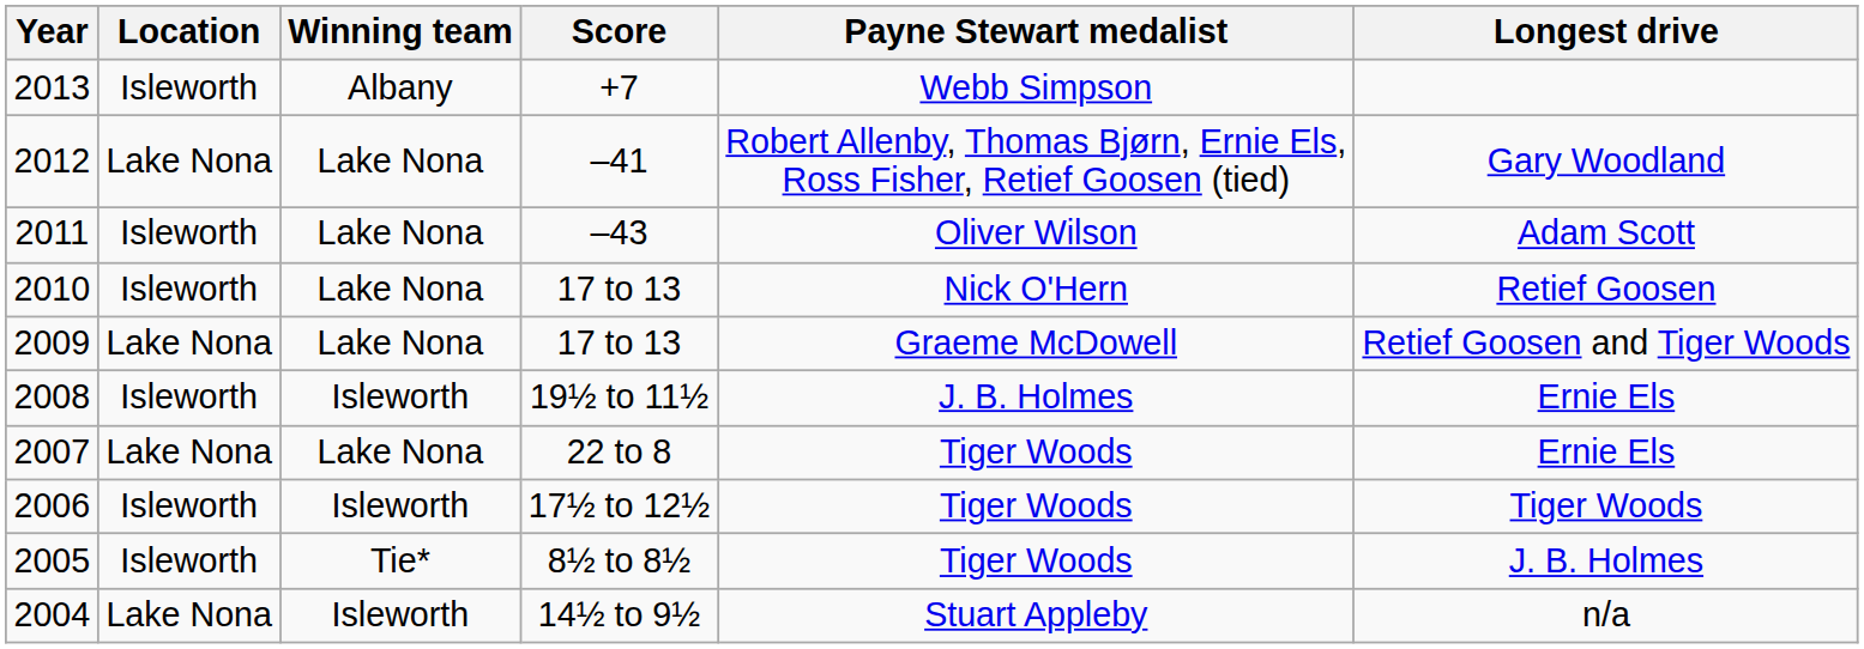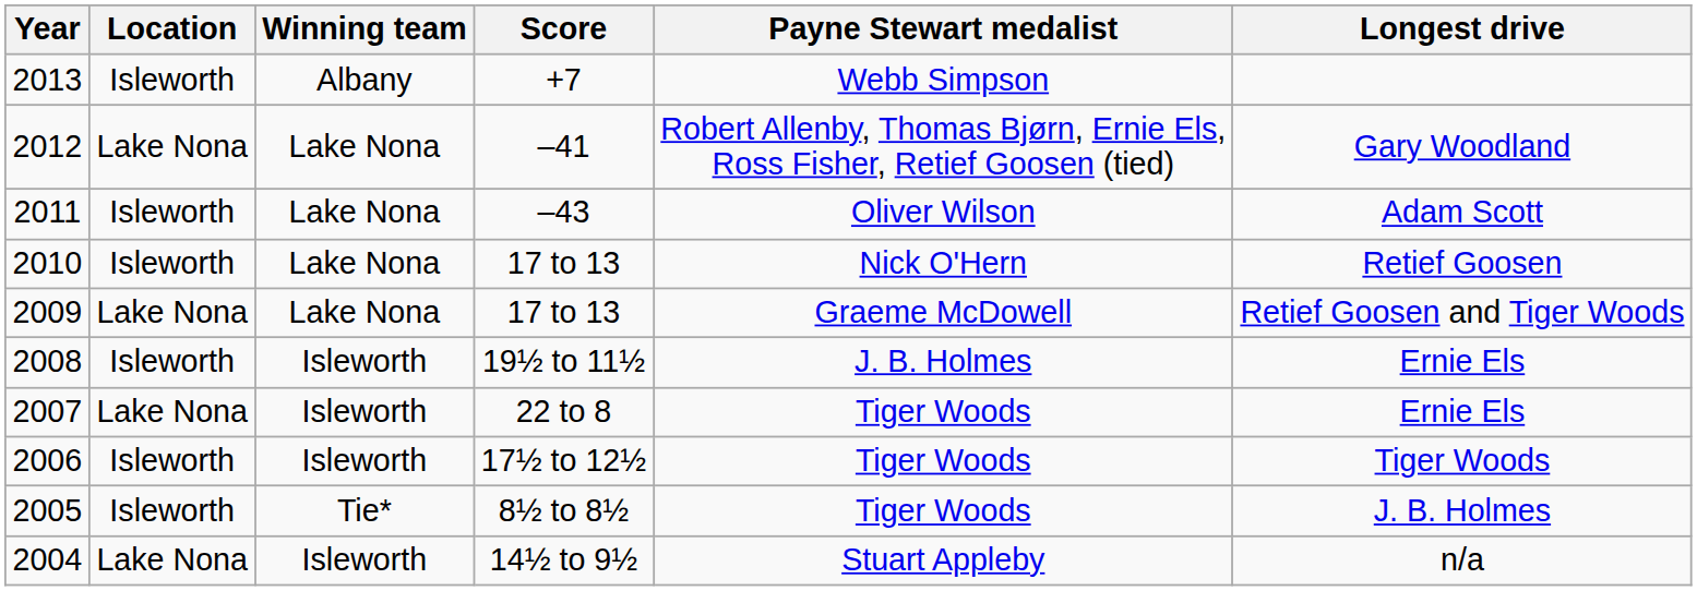22 to 8 | Winning team: Lake Nona -> Isleworth
